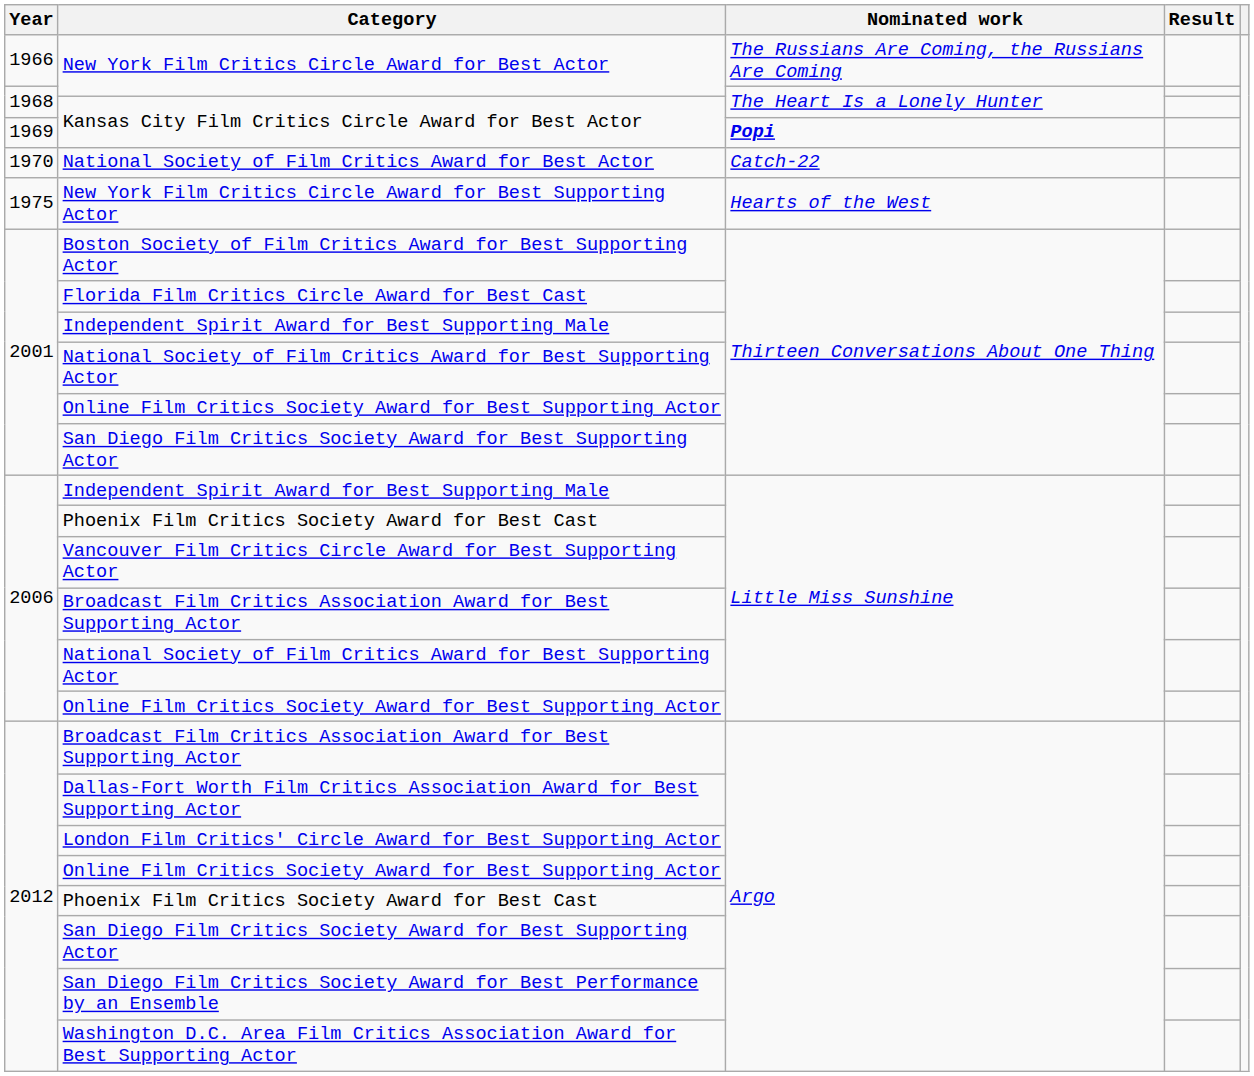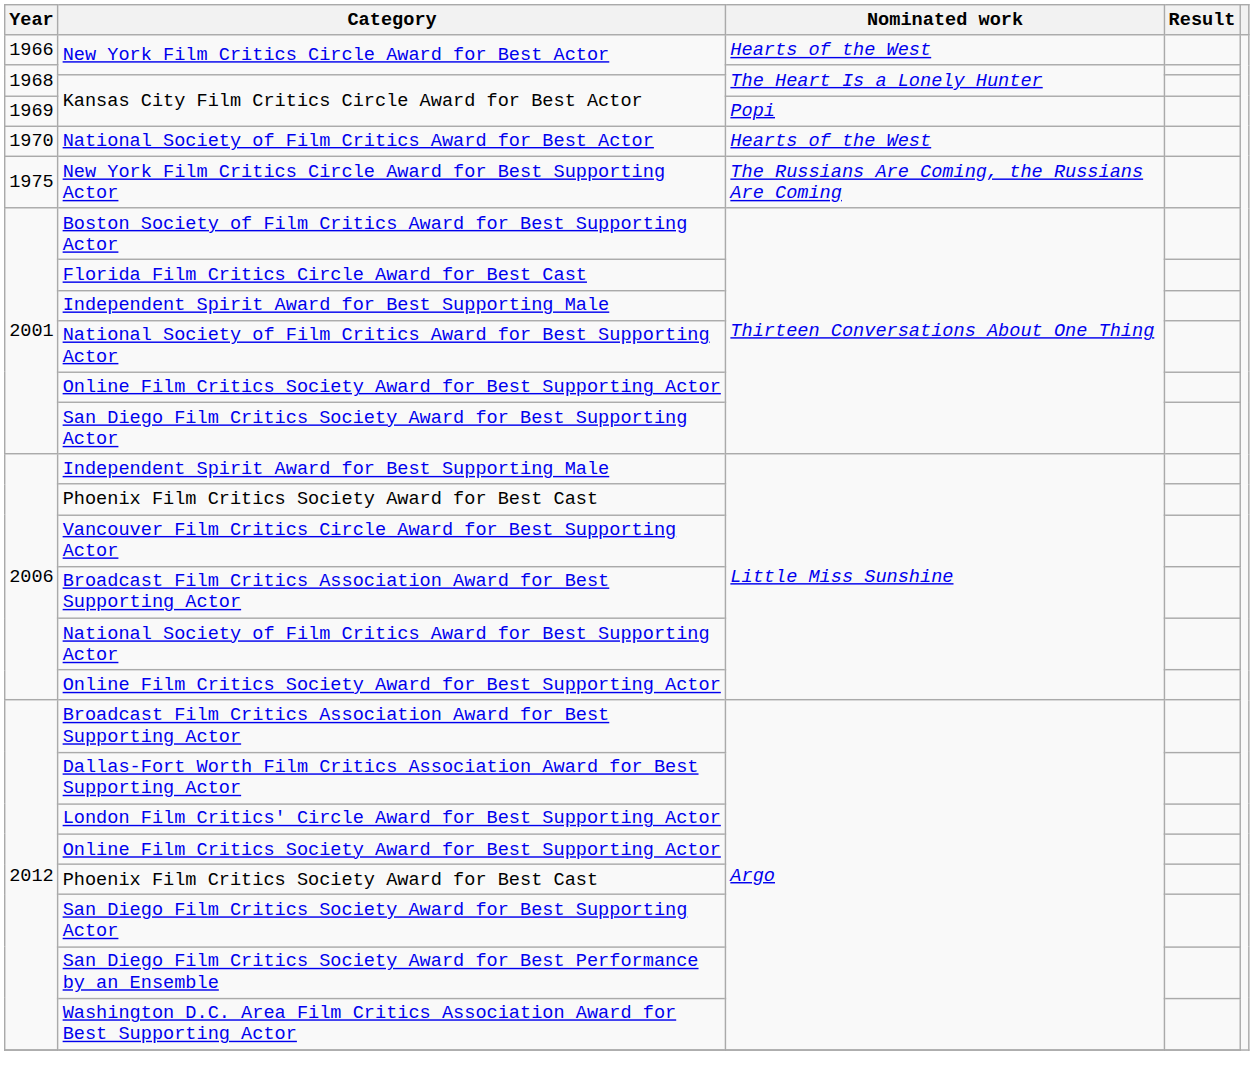1966 / New York Film Critics Circle Award for Best Actor | Nominated work: The Russians Are Coming, the Russians Are Coming -> Hearts of the West
1969 / Kansas City Film Critics Circle Award for Best Actor | Nominated work: bold -> normal
National Society of Film Critics Award for Best Actor | Nominated work: Catch-22 -> Hearts of the West
New York Film Critics Circle Award for Best Supporting Actor | Nominated work: Hearts of the West -> The Russians Are Coming, the Russians Are Coming
